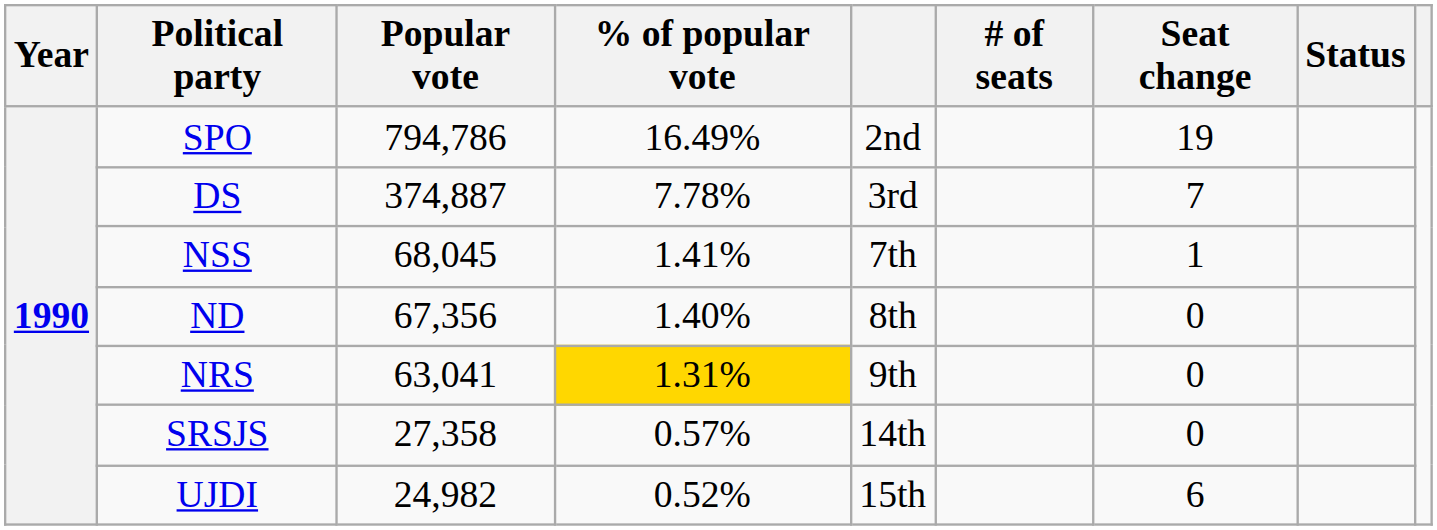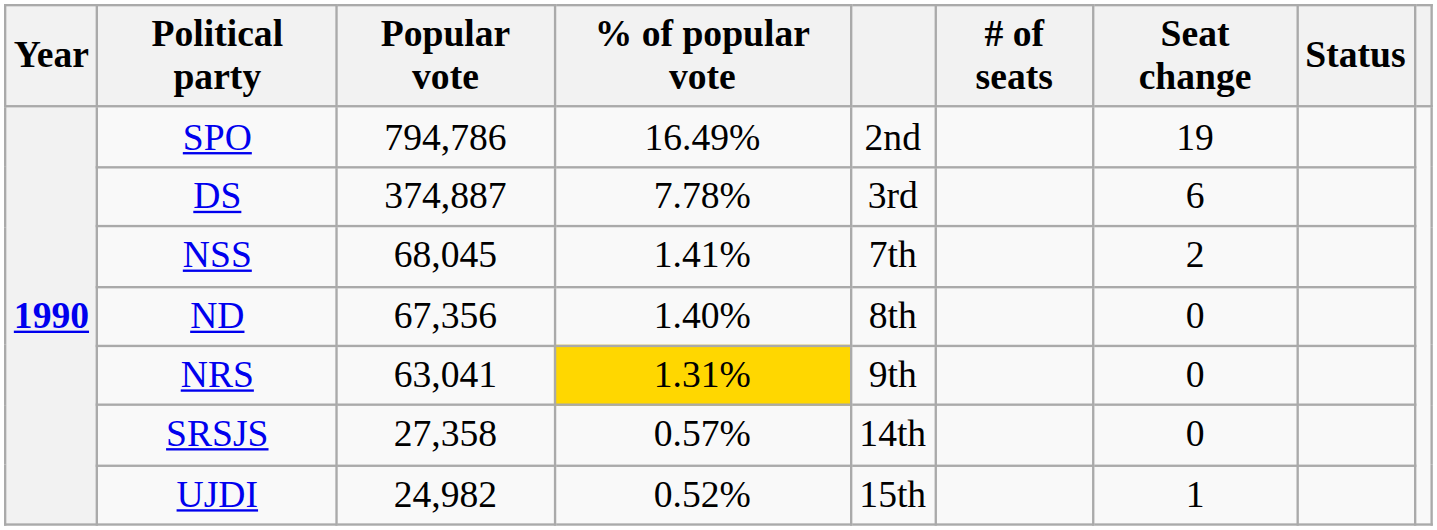DS | Seat change: 7 -> 6
NSS | Seat change: 1 -> 2
UJDI | Seat change: 6 -> 1
